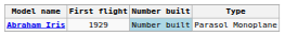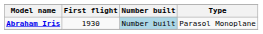Abraham Iris | First flight: 1929 -> 1930
